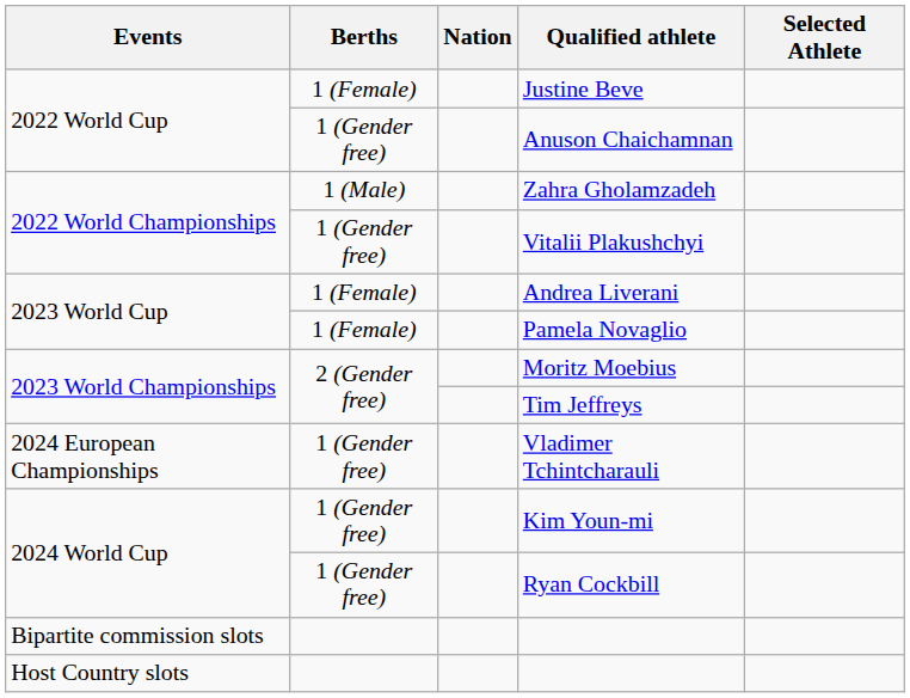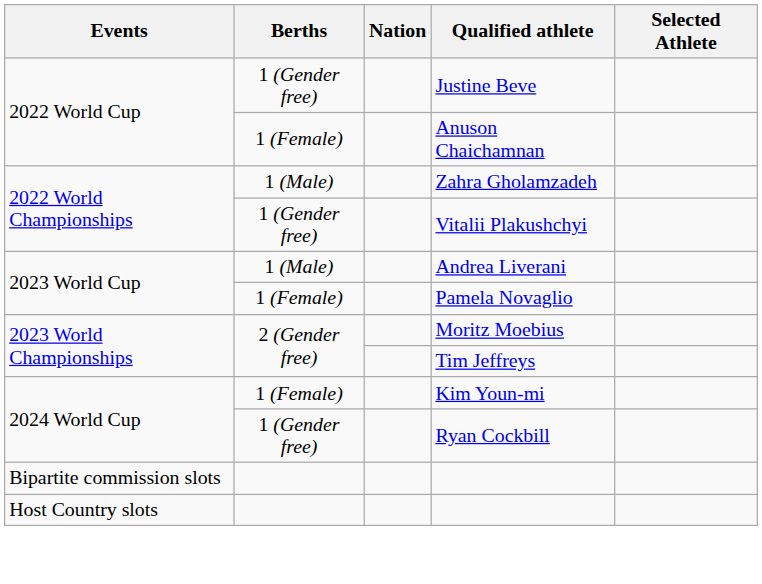Justine Beve | Berths: 1 (Female) -> 1 (Gender free)
Anuson Chaichamnan | Berths: 1 (Gender free) -> 1 (Female)
Andrea Liverani | Berths: 1 (Female) -> 1 (Male)
- row: 2024 European Championships | 1 (Gender free) | Vladimer Tchintcharauli
Kim Youn-mi | Berths: 1 (Gender free) -> 1 (Female)
